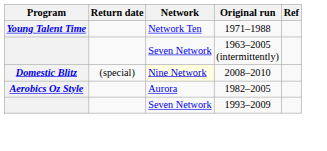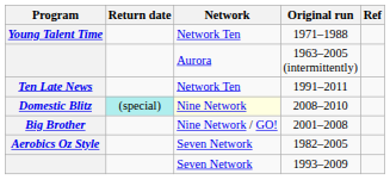1963–2005 (intermittently) | Network: Seven Network -> Aurora
+ row: Ten Late News | Network Ten | 1991–2011
2008–2010 | Return date: no background -> paleturquoise background
+ row: Big Brother | Nine Network / GO! | 2001–2008
1982–2005 | Network: Aurora -> Seven Network
